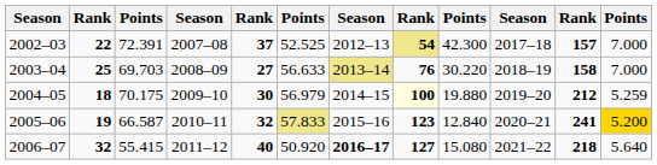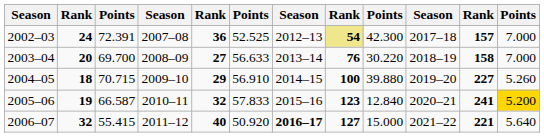2002–03 | column 2: 22 -> 24
2002–03 | column 5: 37 -> 36
2003–04 | column 2: 25 -> 20
2003–04 | column 3: 69.703 -> 69.700
2003–04 | column 7: khaki background -> no background
2004–05 | column 3: 70.175 -> 70.715
2004–05 | column 5: 30 -> 29
2004–05 | column 6: 56.979 -> 56.910
2004–05 | column 8: lightyellow background -> no background
2004–05 | column 9: 19.880 -> 39.880
2004–05 | column 11: 212 -> 227
2004–05 | column 12: 5.259 -> 5.260
2005–06 | column 6: khaki background -> no background
2006–07 | column 9: 15.080 -> 15.000
2006–07 | column 11: 218 -> 221
